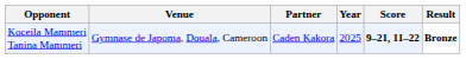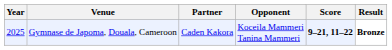columns swapped: Year <-> Opponent
